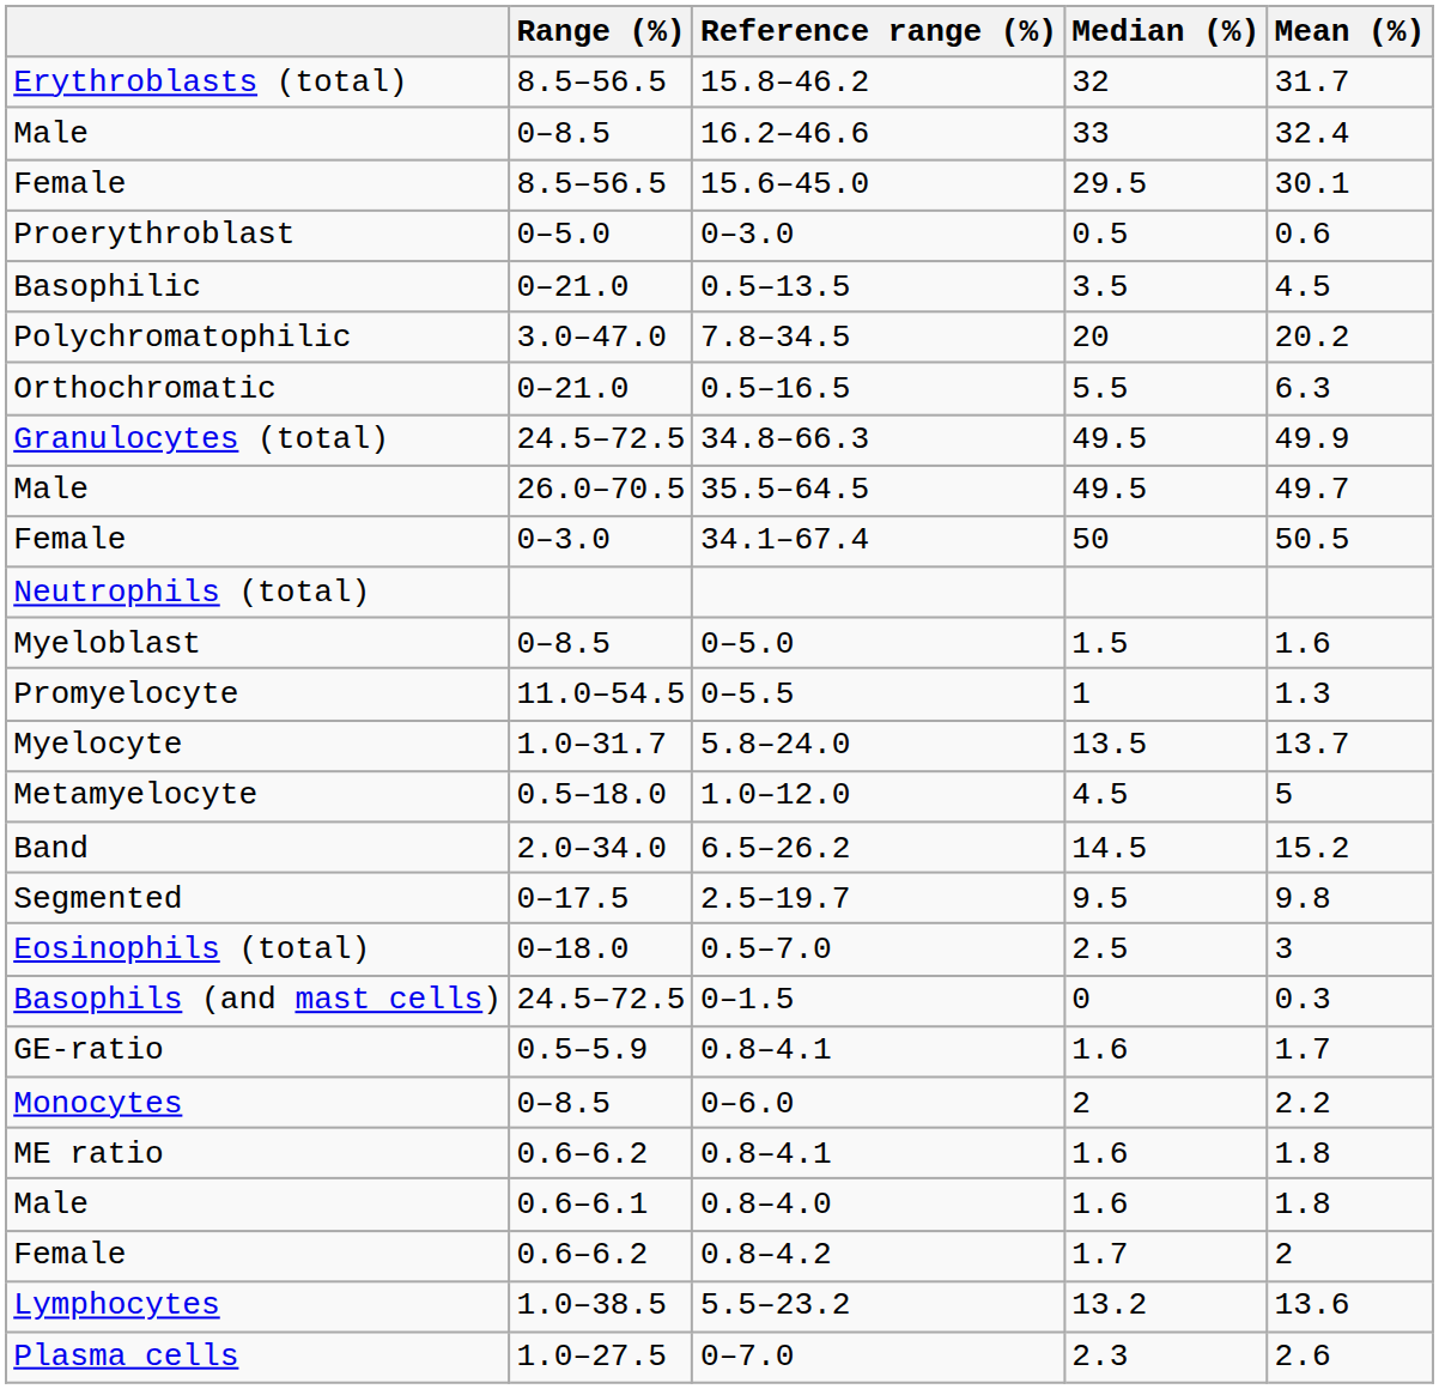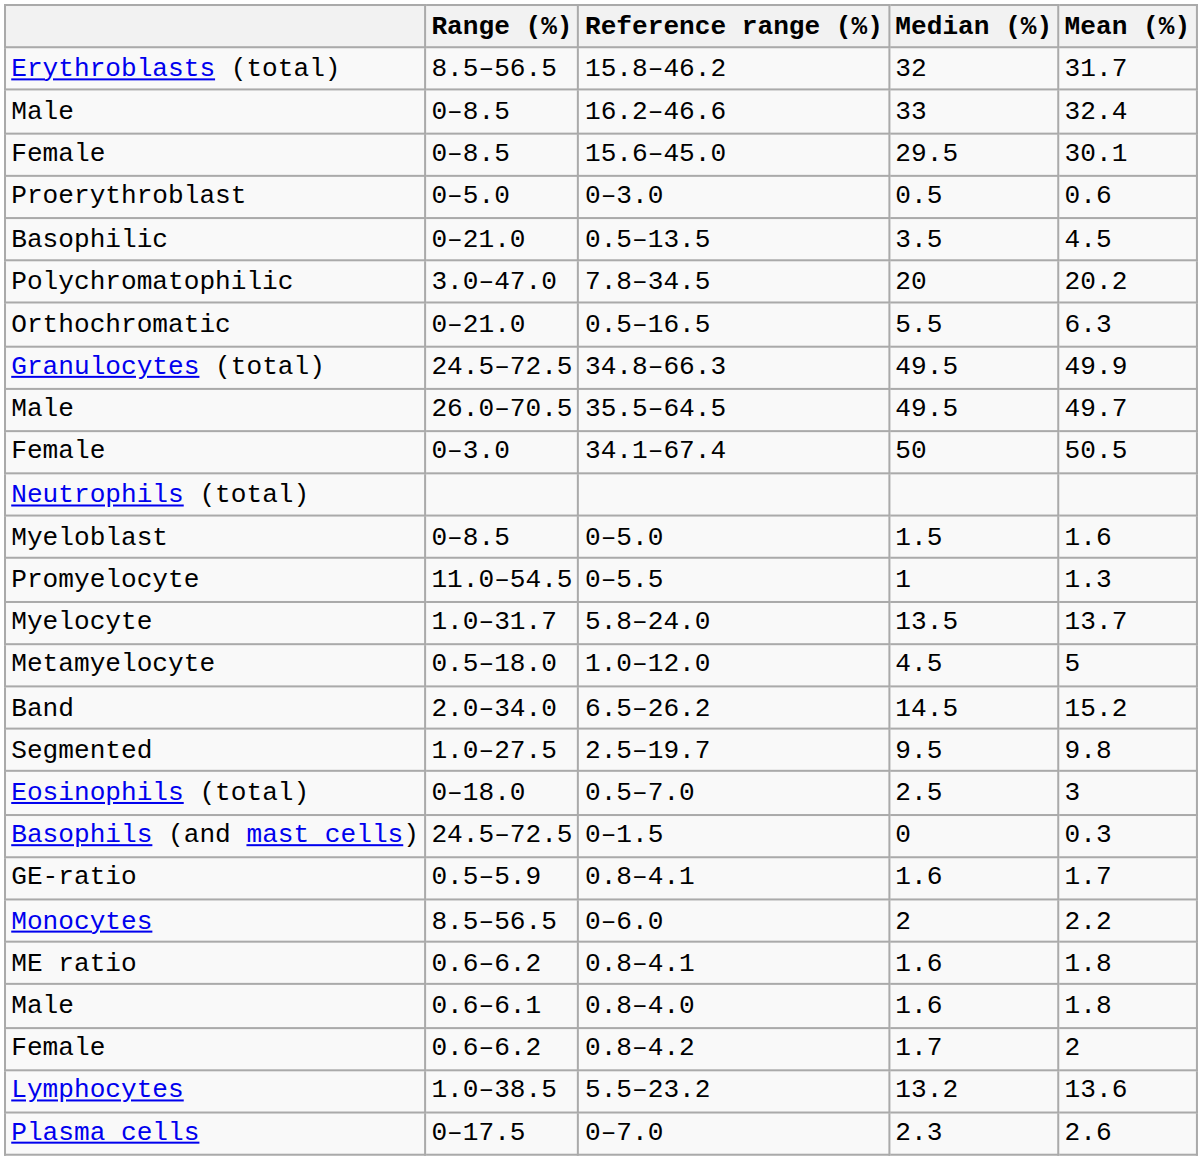15.6–45.0 | Range (%): 8.5–56.5 -> 0–8.5
2.5–19.7 | Range (%): 0–17.5 -> 1.0–27.5
0–6.0 | Range (%): 0–8.5 -> 8.5–56.5
0–7.0 | Range (%): 1.0–27.5 -> 0–17.5
